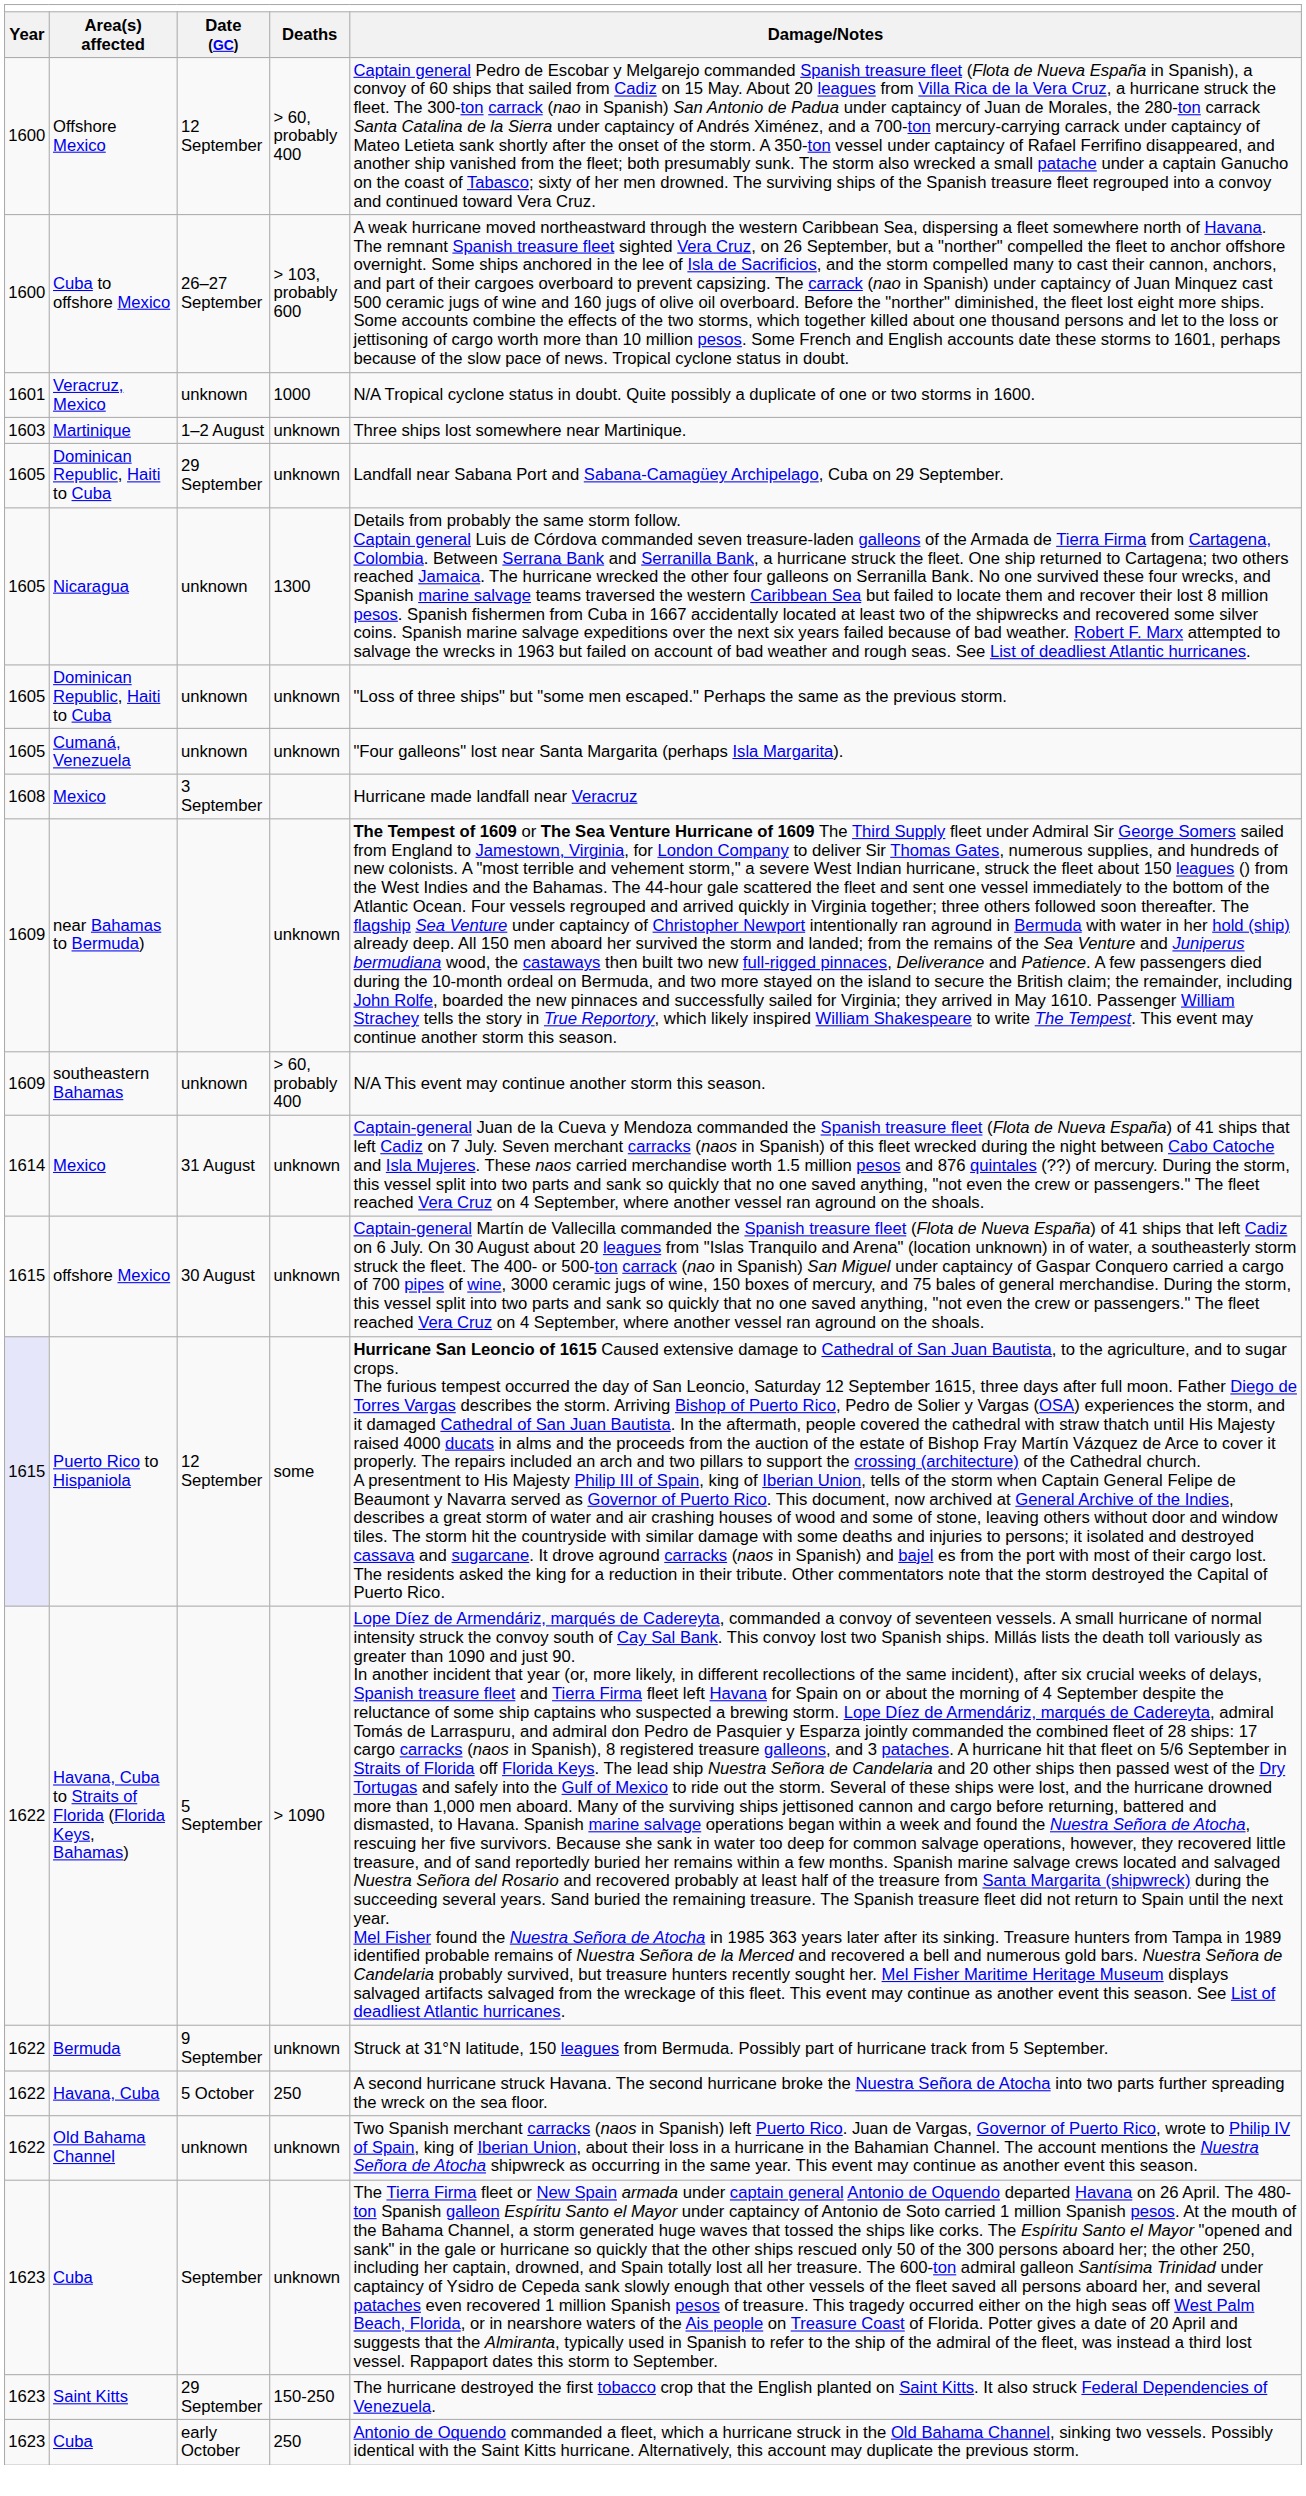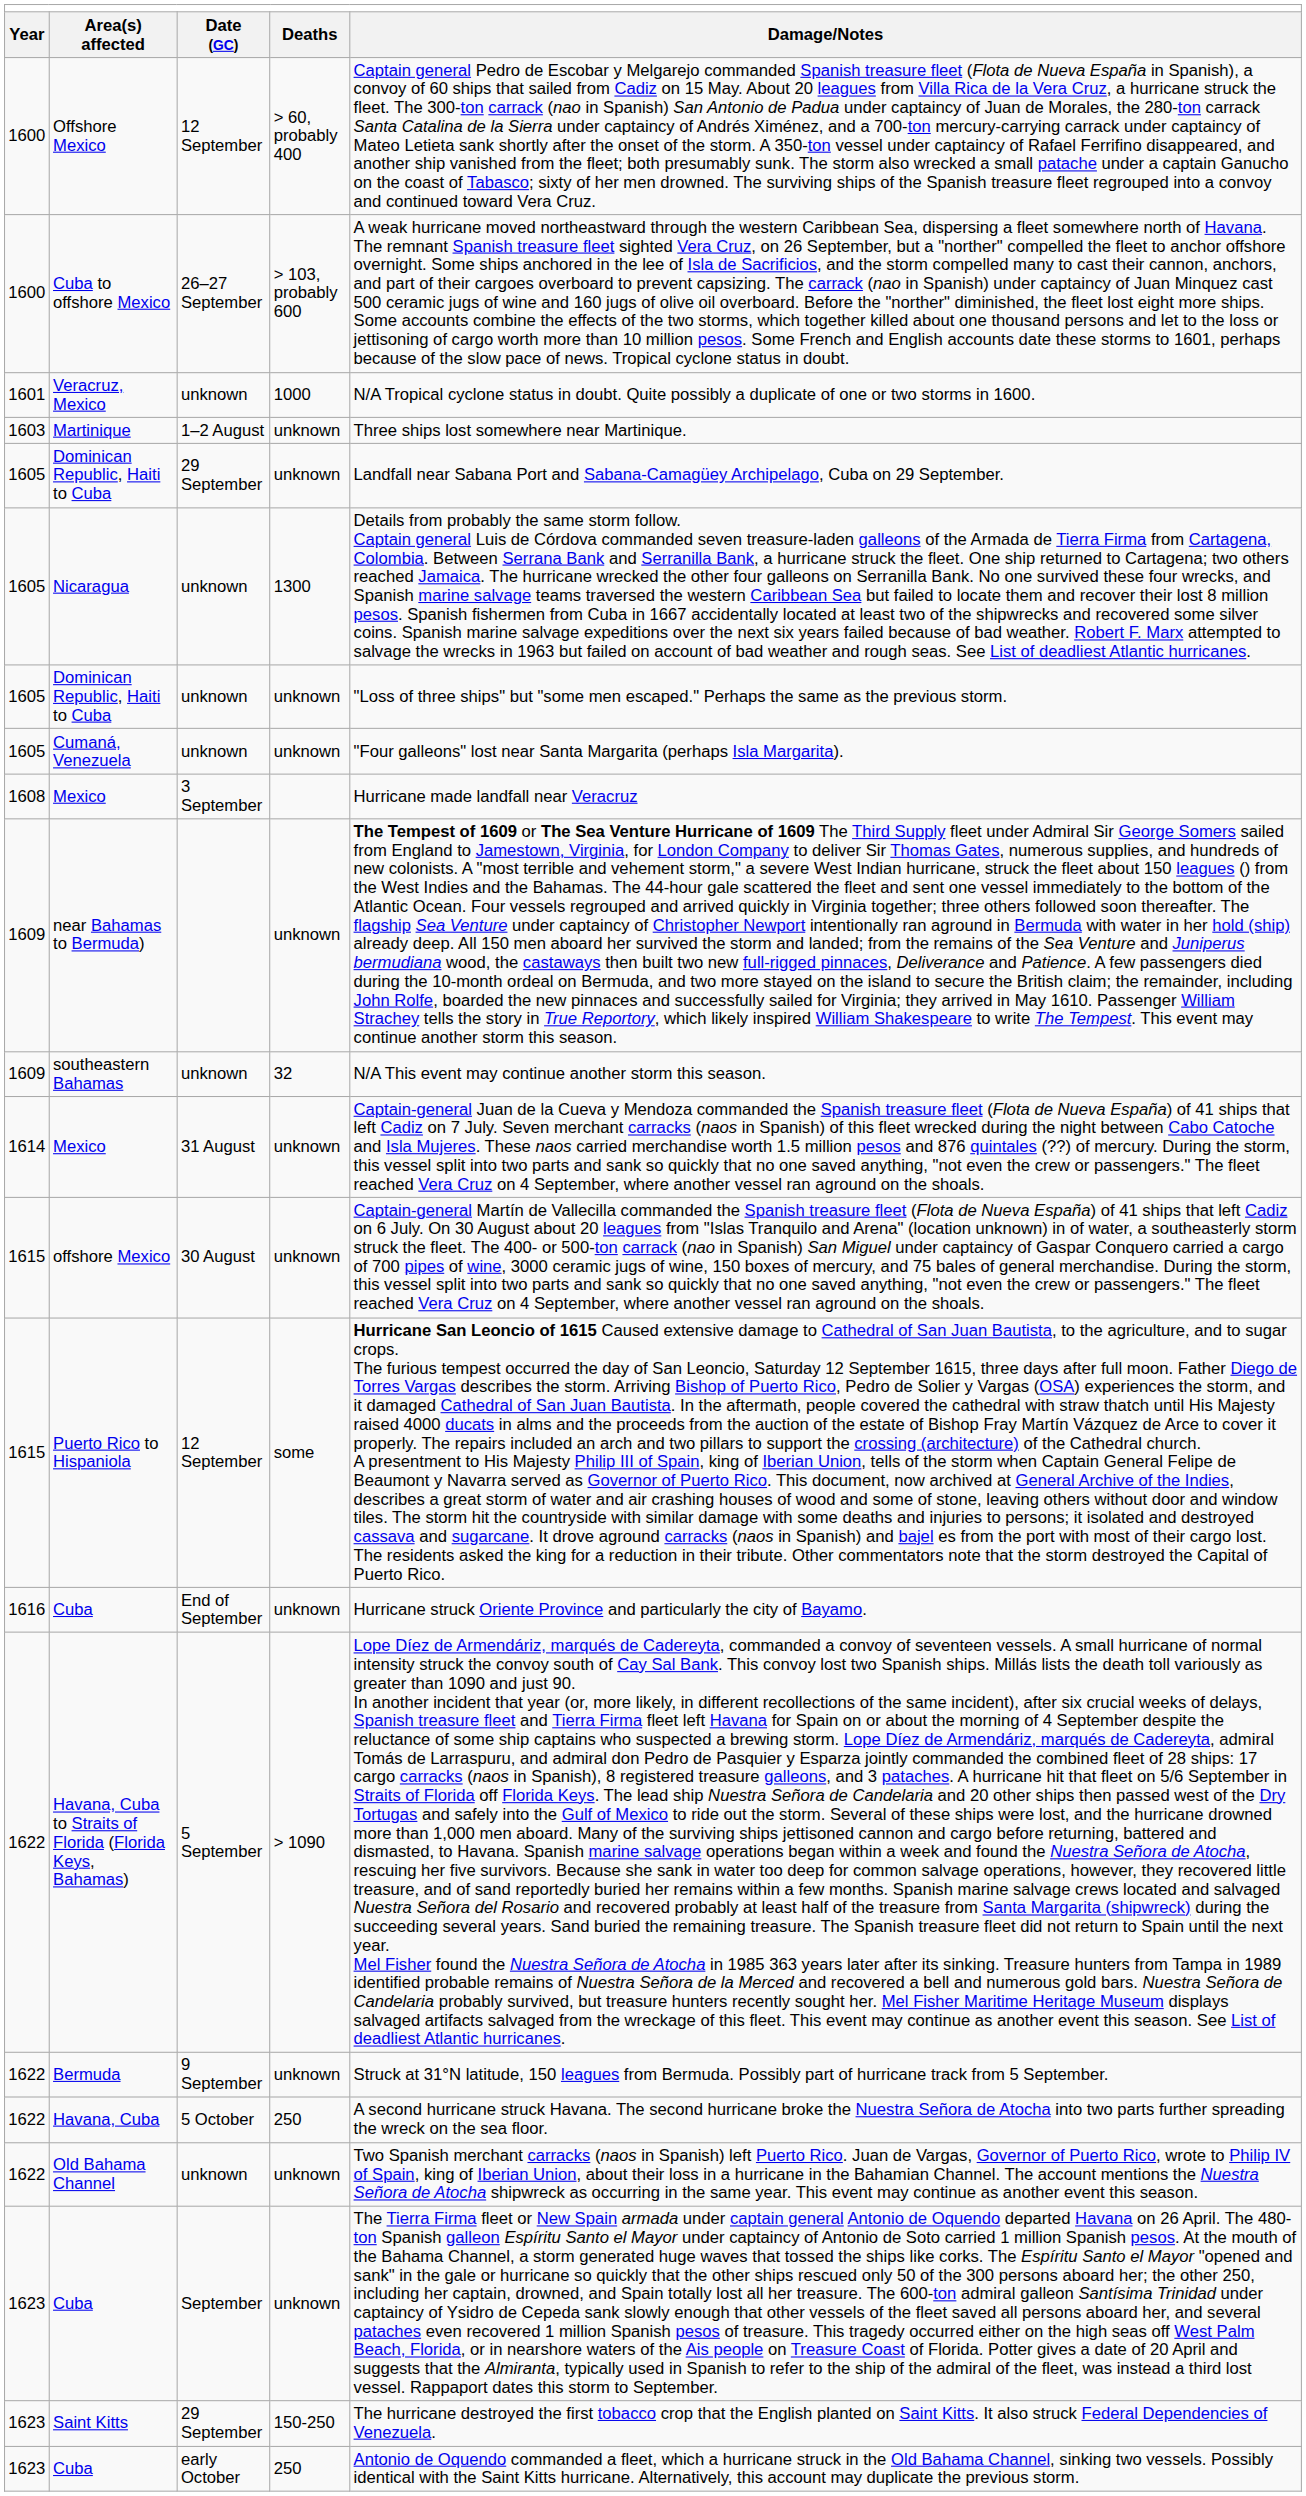southeastern Bahamas | column 4: > 60, probably 400 -> 32
Puerto Rico to Hispaniola | column 1: lavender background -> no background
+ row: 1616 | Cuba | End of September | unknown | Hurricane struck Oriente Province and particularly the city of Bayamo.
